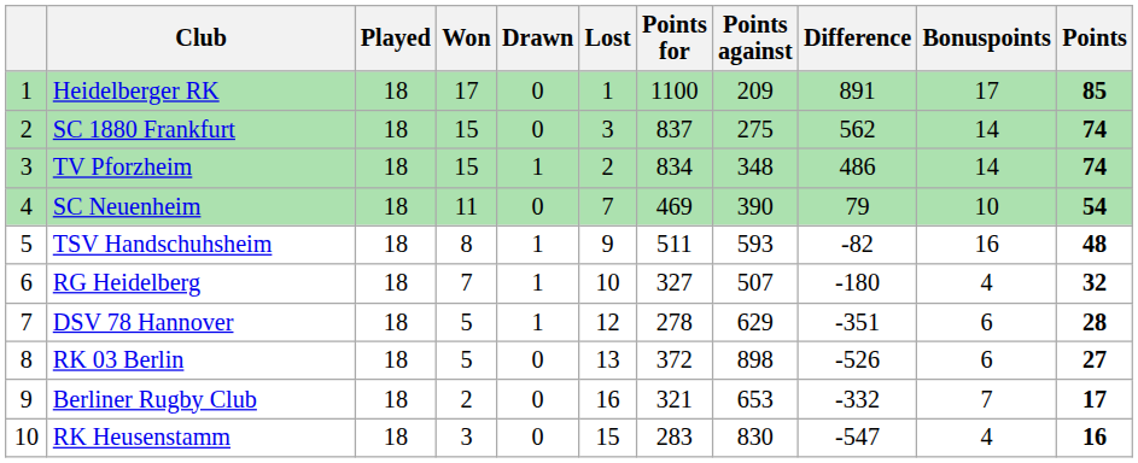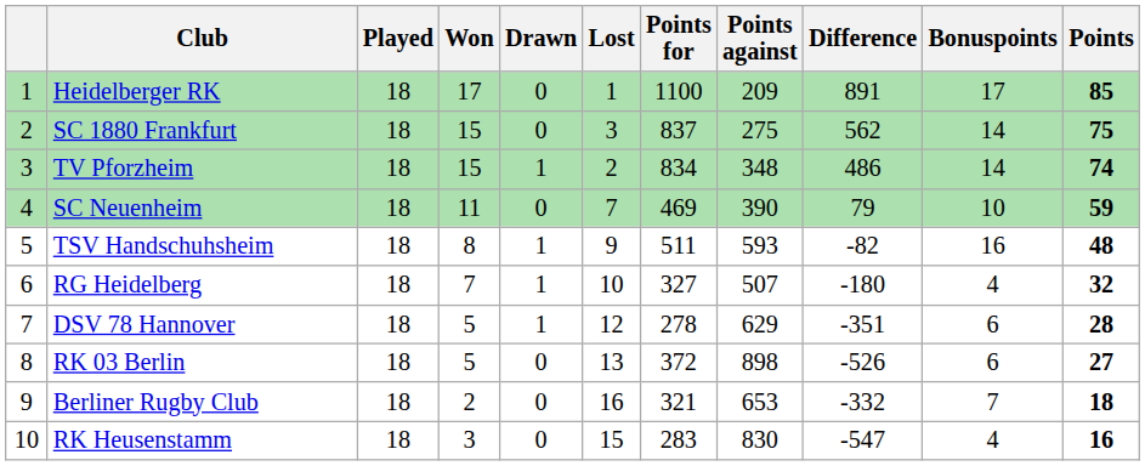SC 1880 Frankfurt | Points: 74 -> 75
SC Neuenheim | Points: 54 -> 59
Berliner Rugby Club | Points: 17 -> 18
